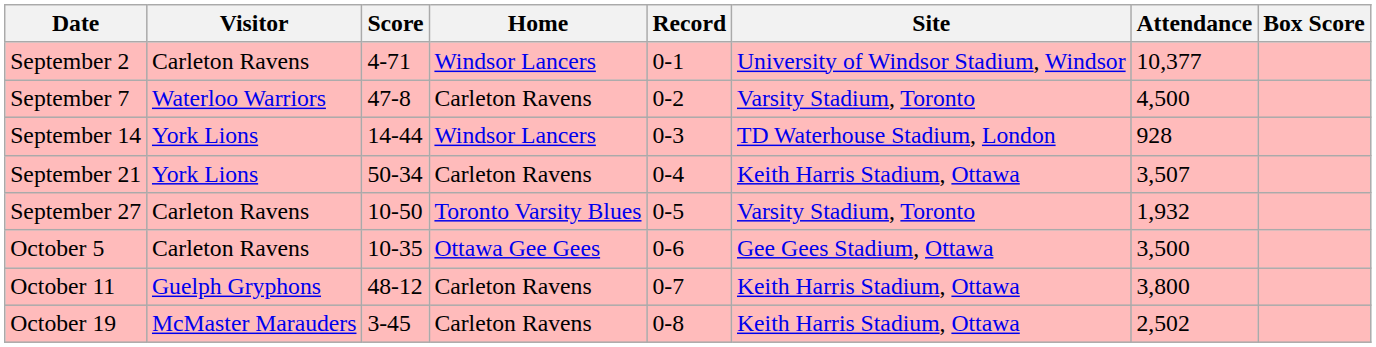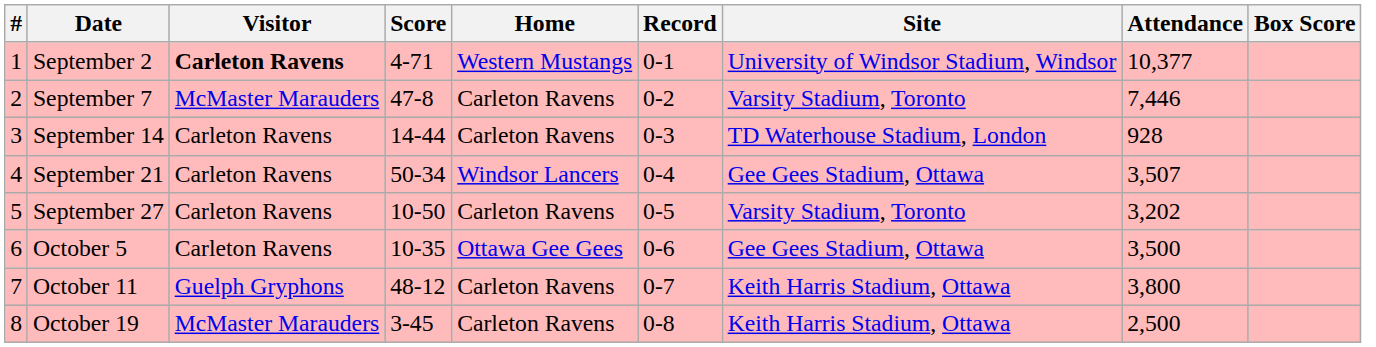+ column: # | 1 | 2 | 3 | 4 | 5 | 6 | 7 | 8
September 2 | Visitor: normal -> bold
September 2 | Home: Windsor Lancers -> Western Mustangs
September 7 | Visitor: Waterloo Warriors -> McMaster Marauders
September 7 | Attendance: 4,500 -> 7,446
September 14 | Visitor: York Lions -> Carleton Ravens
September 14 | Home: Windsor Lancers -> Carleton Ravens
September 21 | Visitor: York Lions -> Carleton Ravens
September 21 | Home: Carleton Ravens -> Windsor Lancers
September 21 | Site: Keith Harris Stadium, Ottawa -> Gee Gees Stadium, Ottawa
September 27 | Home: Toronto Varsity Blues -> Carleton Ravens
September 27 | Attendance: 1,932 -> 3,202
October 19 | Attendance: 2,502 -> 2,500
